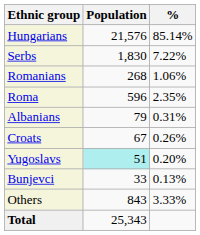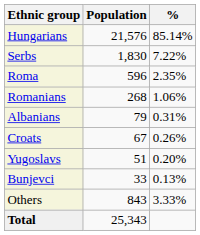rows swapped: Roma <-> Romanians
Yugoslavs | Population: paleturquoise background -> no background
